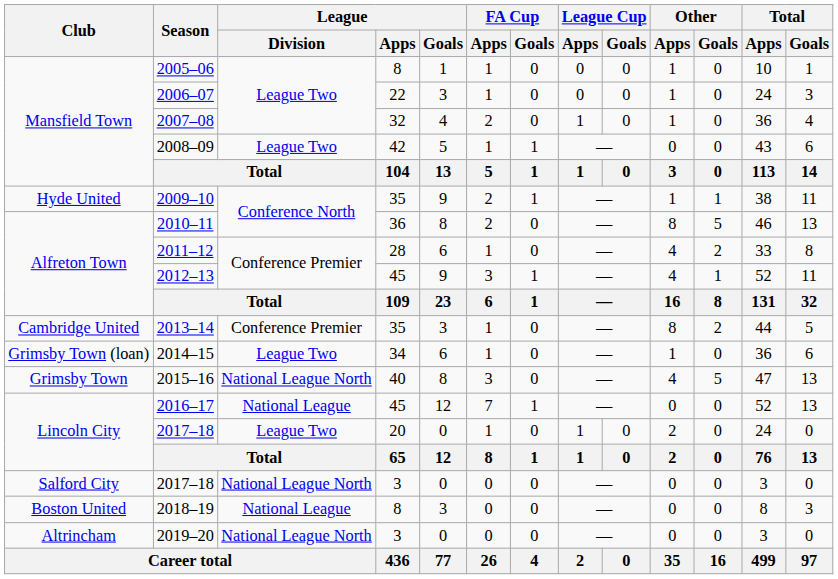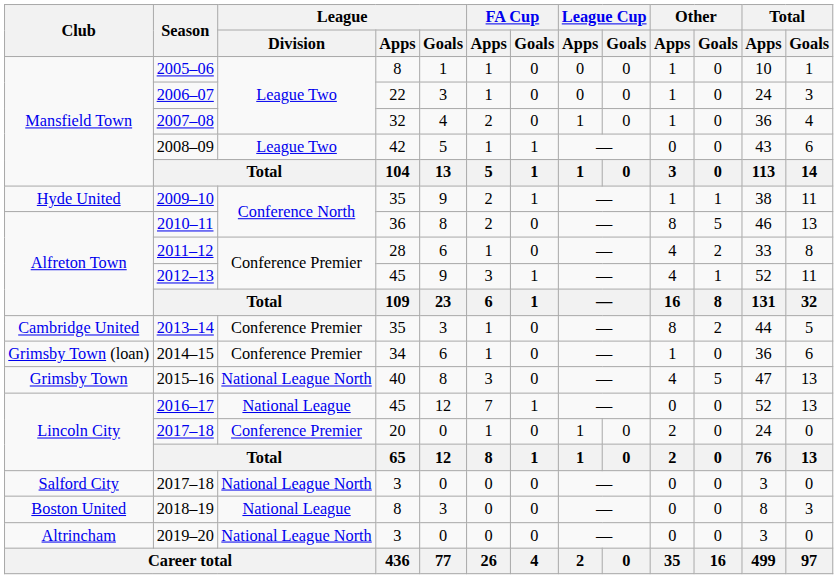2014–15 | League / Division: League Two -> Conference Premier
2017–18 / 20 | League / Division: League Two -> Conference Premier
